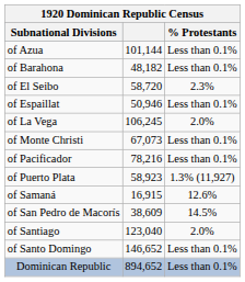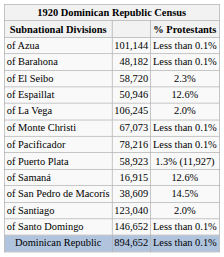of Espaillat | % Protestants: Less than 0.1% -> 12.6%
